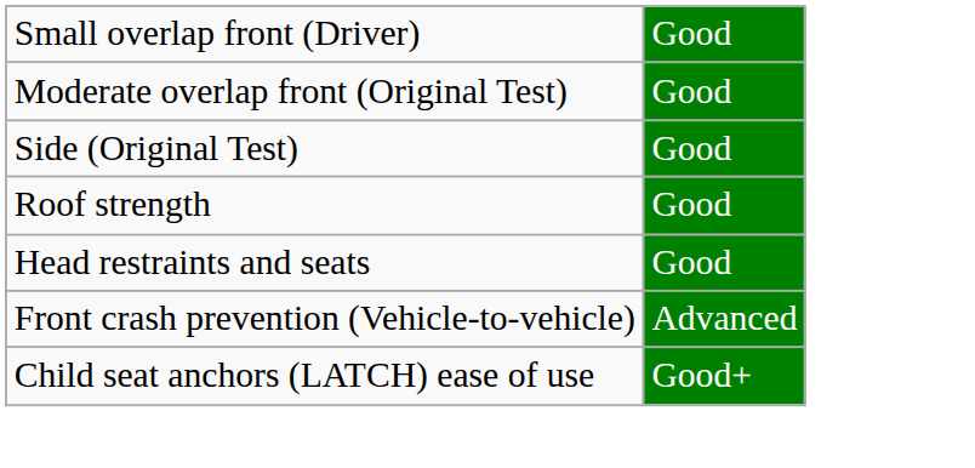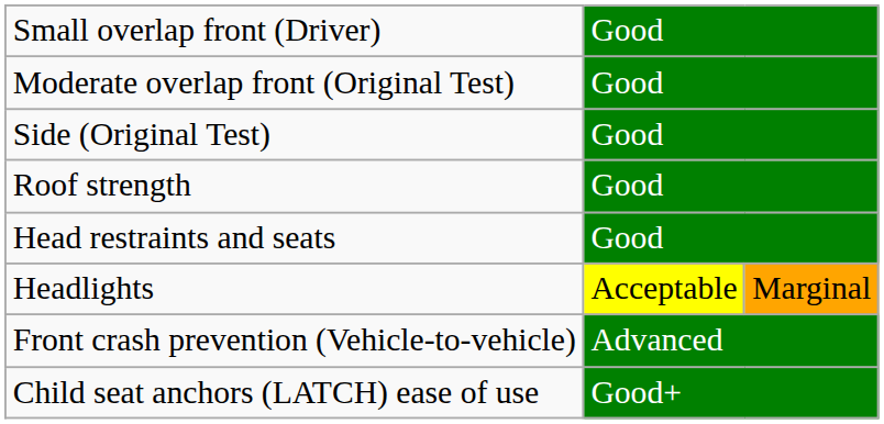+ row: Headlights | Acceptable | Marginal
